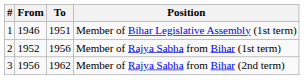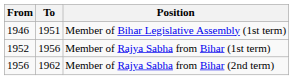- column: # | 1 | 2 | 3
